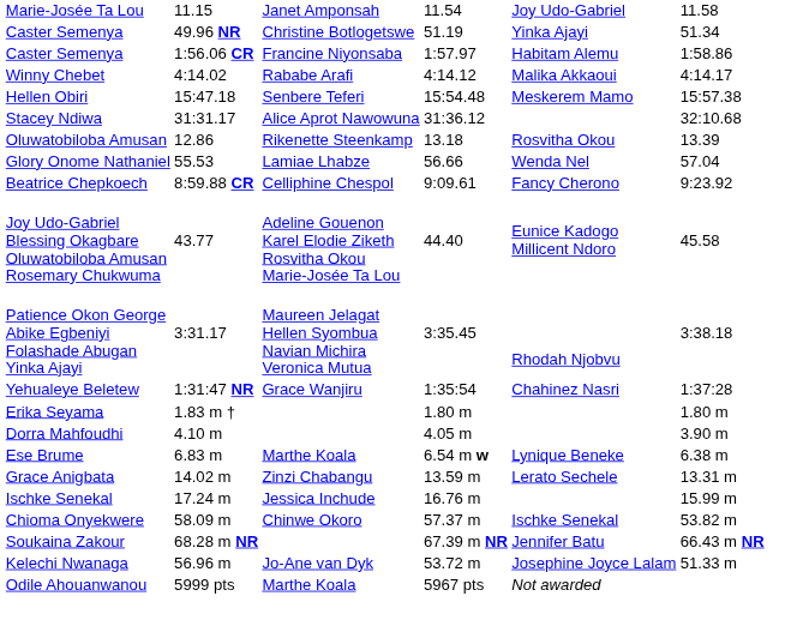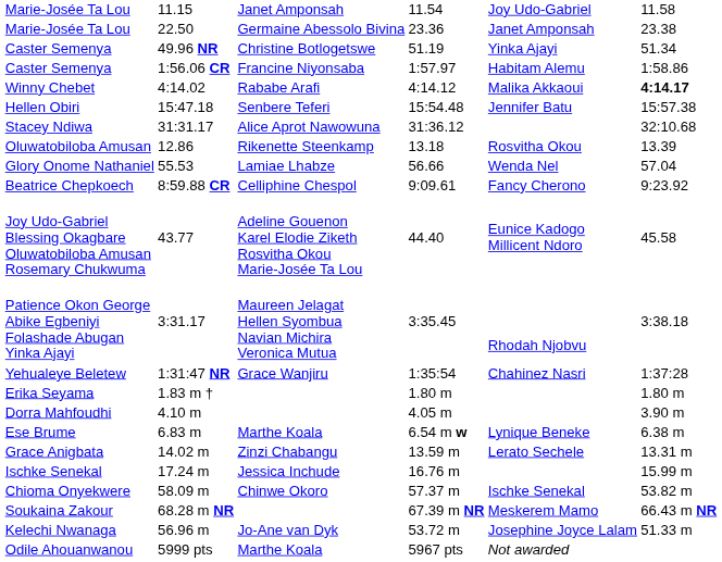+ row: Marie-Josée Ta Lou | 22.50 | Germaine Abessolo Bivina | 23.36 | Janet Amponsah | 23.38
Winny Chebet | column 7: normal -> bold
Hellen Obiri | column 6: Meskerem Mamo -> Jennifer Batu
Soukaina Zakour | column 6: Jennifer Batu -> Meskerem Mamo
